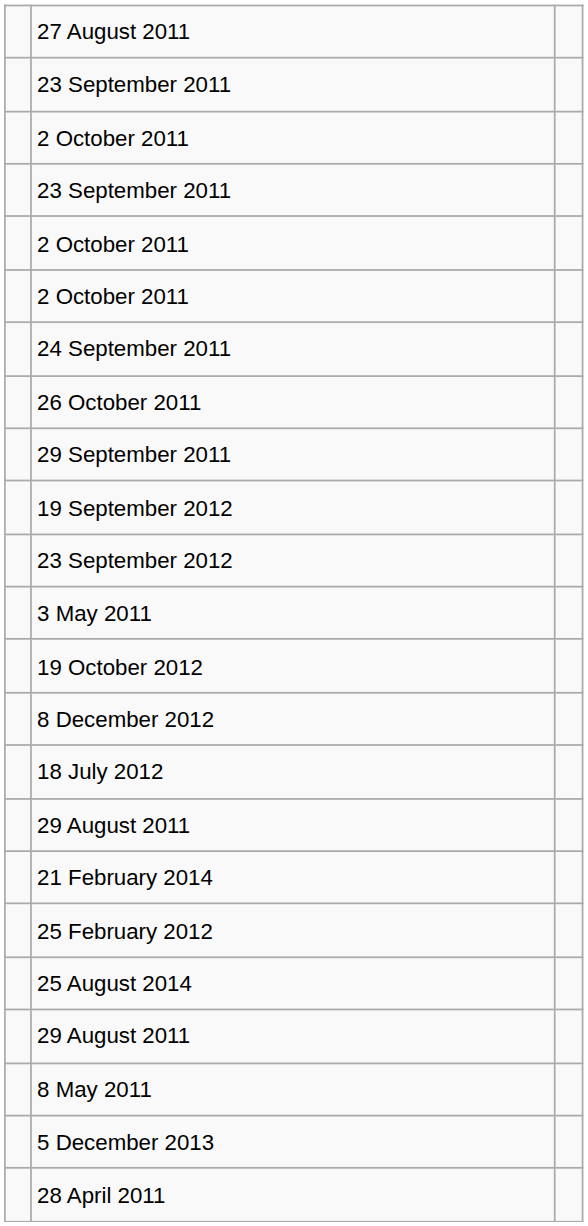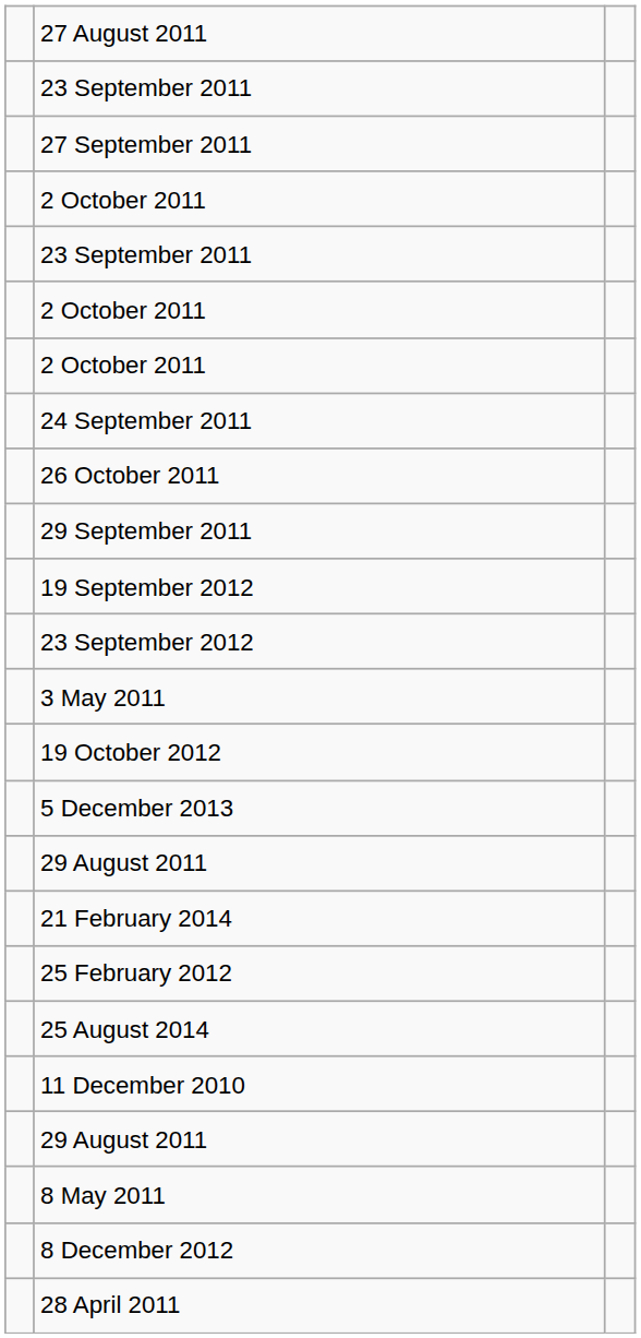+ row: 27 September 2011
rows swapped: 5 December 2013 <-> 8 December 2012
- row: 18 July 2012
+ row: 11 December 2010
